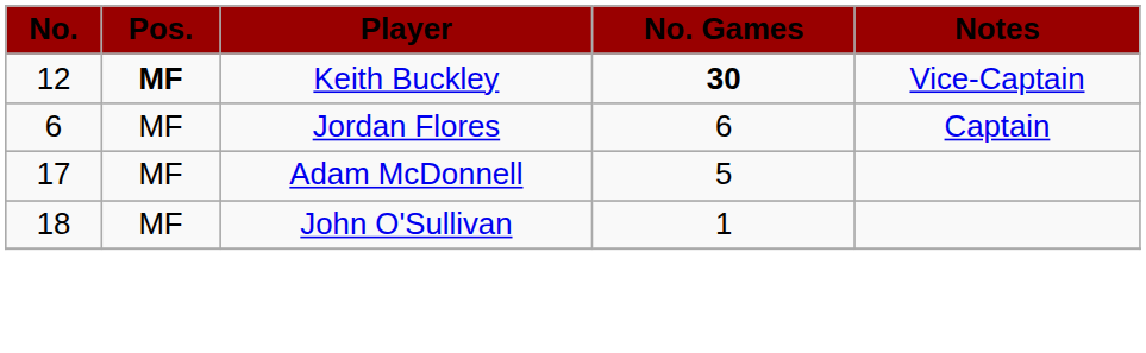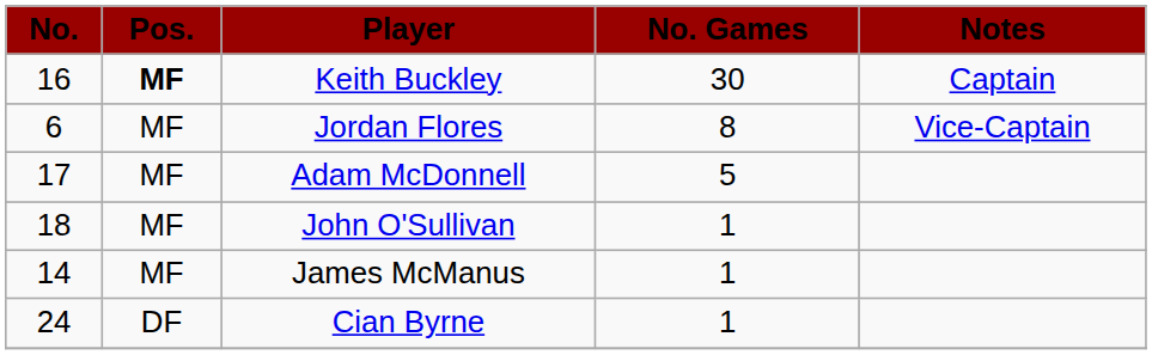Keith Buckley | No.: 12 -> 16
Keith Buckley | No. Games: bold -> normal
Keith Buckley | Notes: Vice-Captain -> Captain
Jordan Flores | No. Games: 6 -> 8
Jordan Flores | Notes: Captain -> Vice-Captain
+ row: 14 | MF | James McManus | 1
+ row: 24 | DF | Cian Byrne | 1
